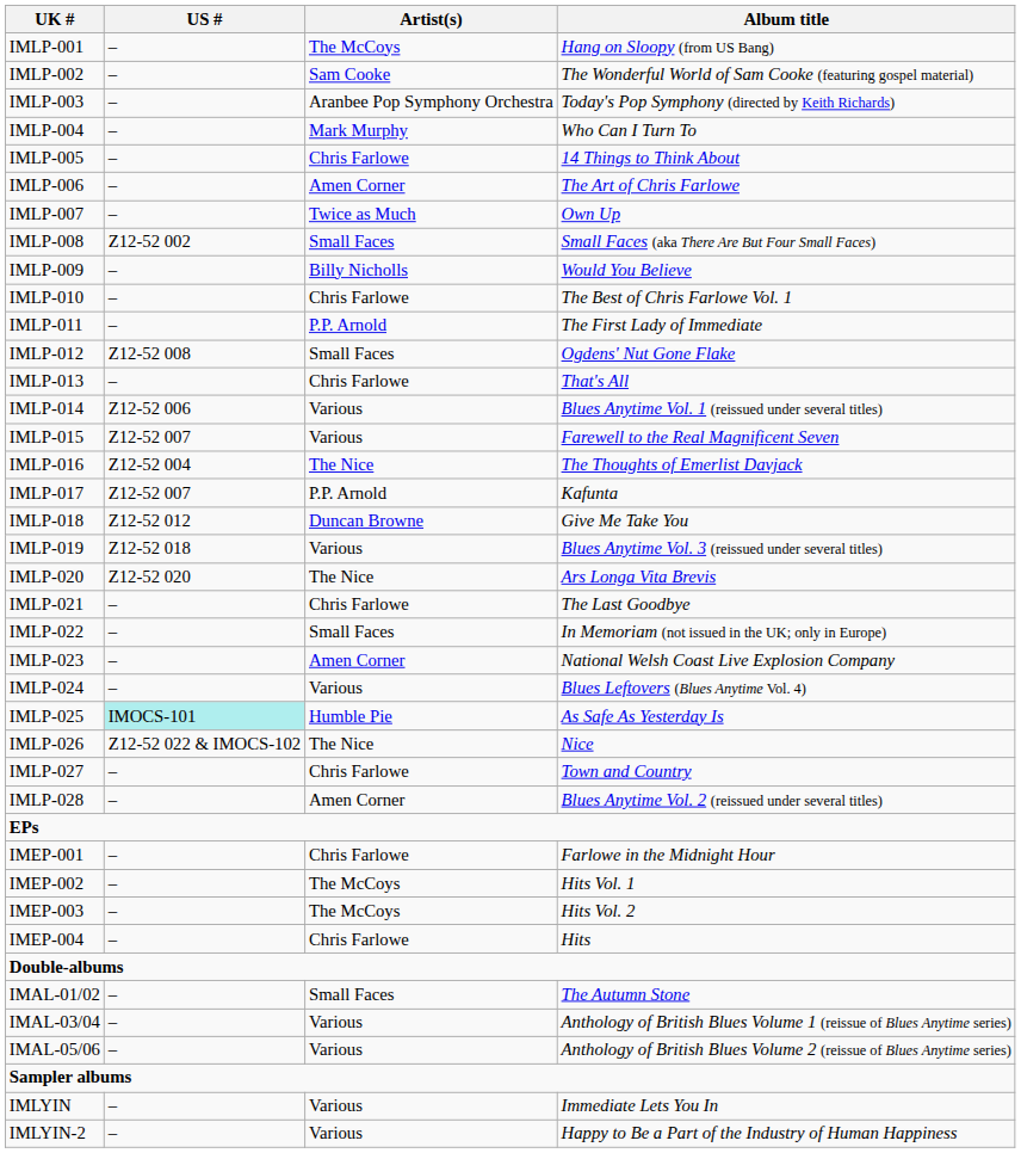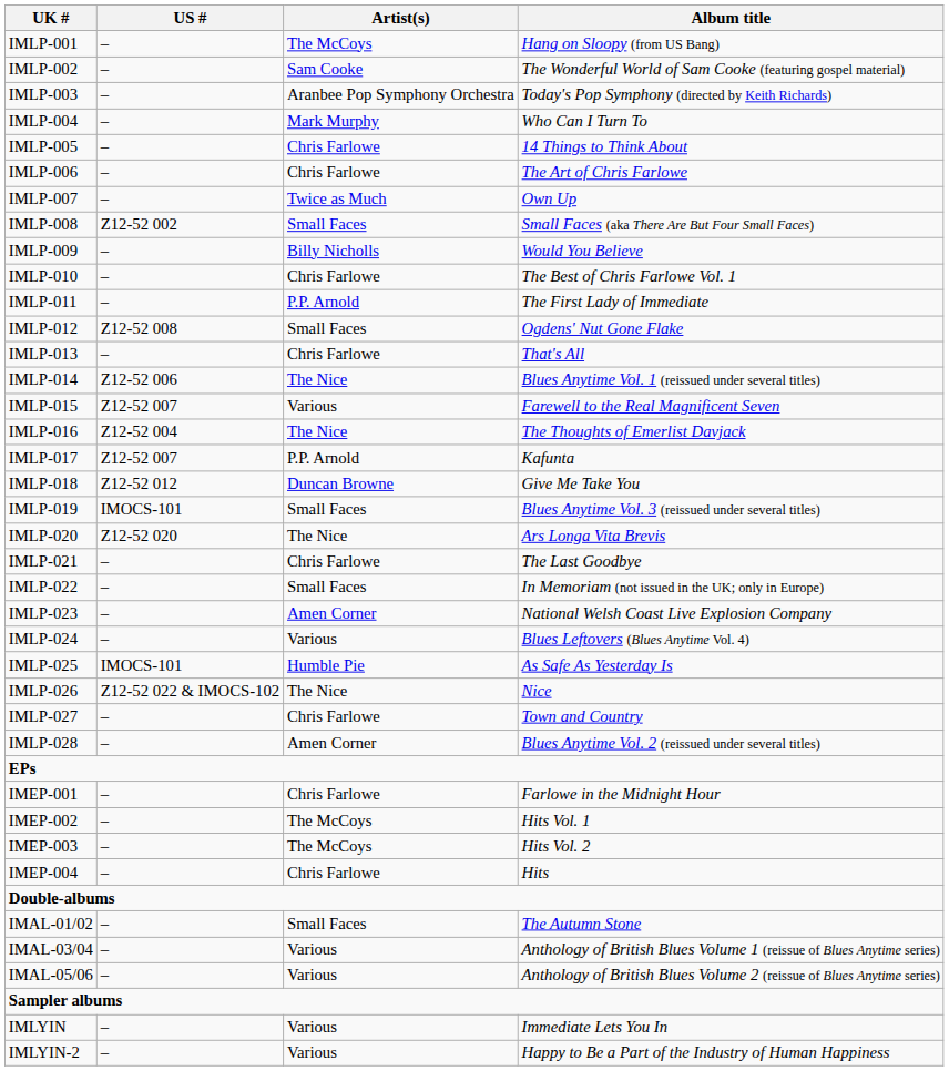IMLP-006 | Artist(s): Amen Corner -> Chris Farlowe
IMLP-014 | Artist(s): Various -> The Nice
IMLP-019 | US #: Z12-52 018 -> IMOCS-101
IMLP-019 | Artist(s): Various -> Small Faces
IMLP-025 | US #: paleturquoise background -> no background
